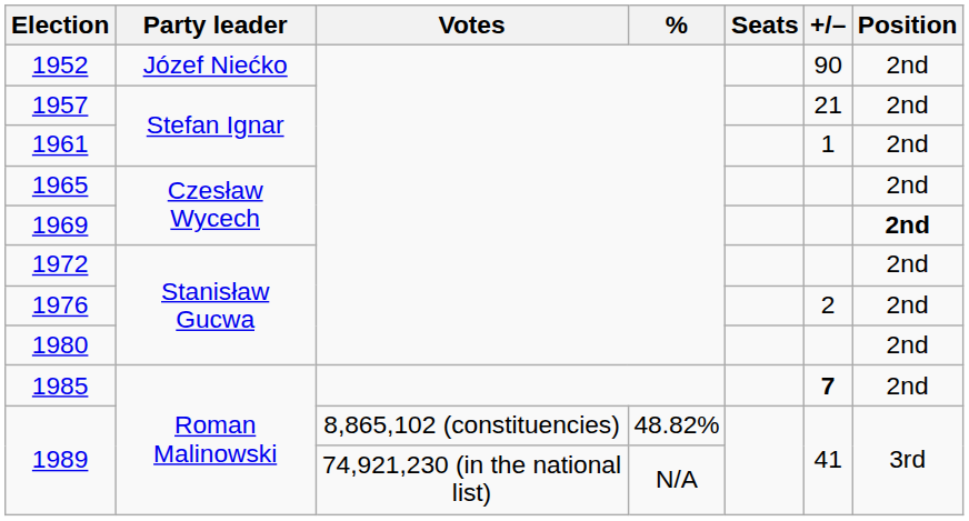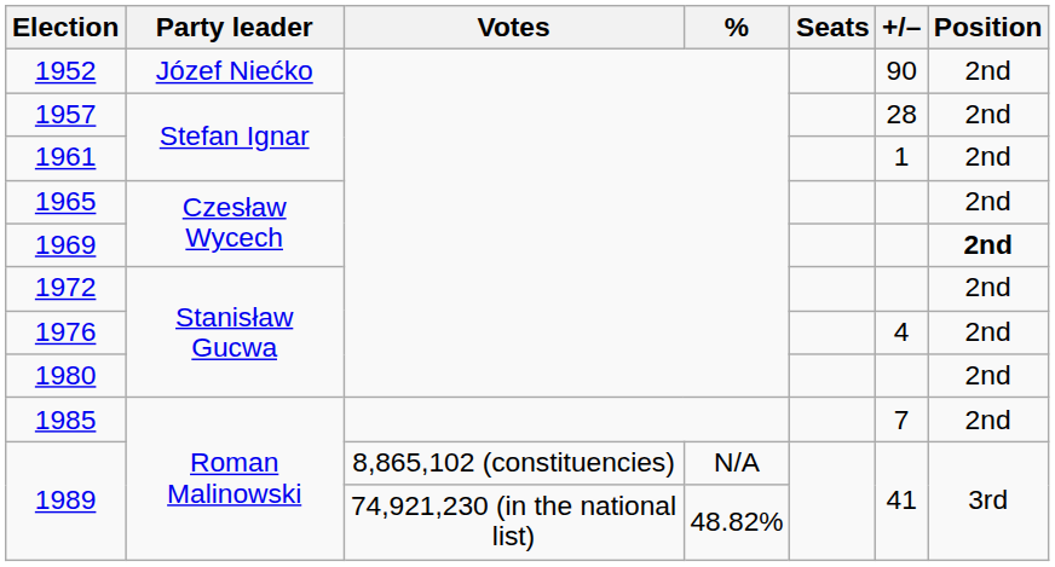1957 | +/–: 21 -> 28
1976 | +/–: 2 -> 4
1985 | +/–: bold -> normal
1989 / 8,865,102 (constituencies) | %: 48.82% -> N/A
1989 / 74,921,230 (in the national list) | %: N/A -> 48.82%
